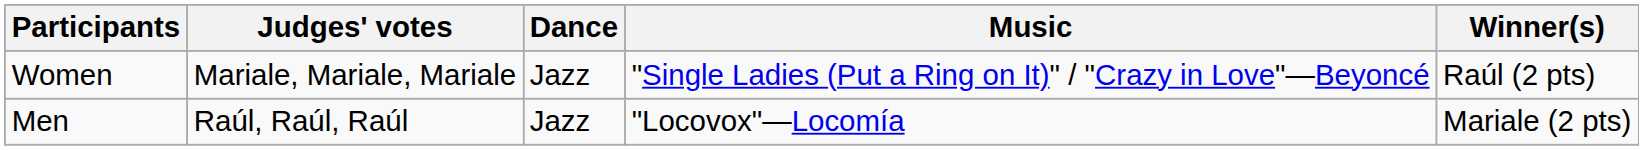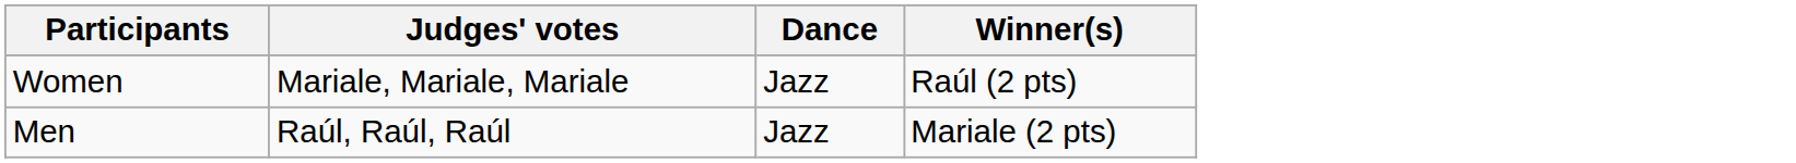- column: Music | "Single Ladies (Put a Ring on It)" / "Crazy in Love"—Beyoncé | "Locovox"—Locomía
